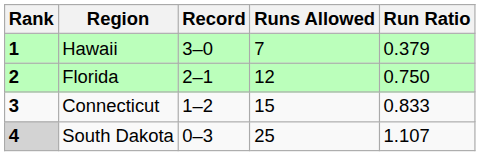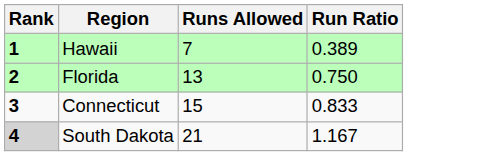- column: Record | 3–0 | 2–1 | 1–2 | 0–3
Hawaii | Run Ratio: 0.379 -> 0.389
Florida | Runs Allowed: 12 -> 13
South Dakota | Runs Allowed: 25 -> 21
South Dakota | Run Ratio: 1.107 -> 1.167
